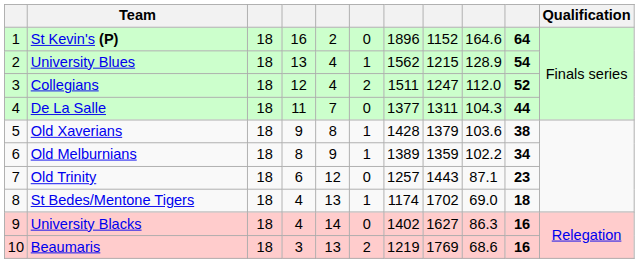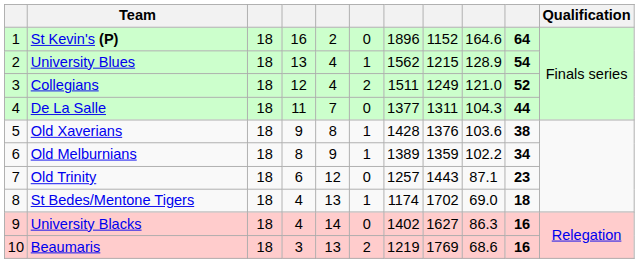Collegians | column 8: 1247 -> 1249
Collegians | column 9: 112.0 -> 121.0
Old Xaverians | column 8: 1379 -> 1376
